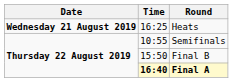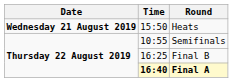Heats | Time: 16:25 -> 15:50
Final B | Time: 15:50 -> 16:25
